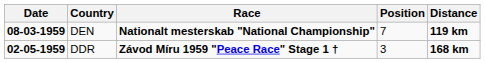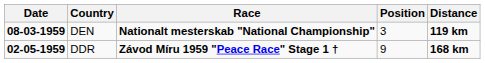DEN | Position: 7 -> 3
DDR | Position: 3 -> 9
